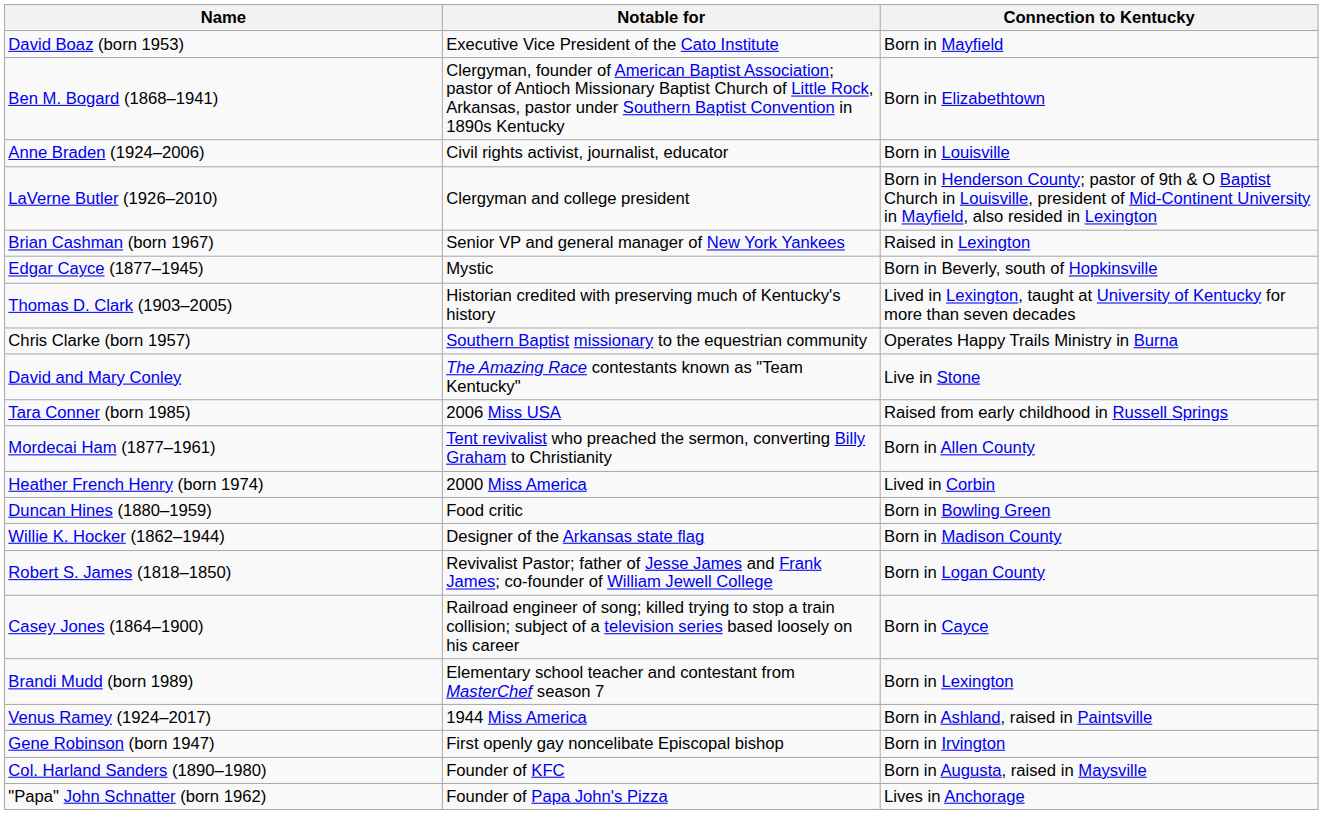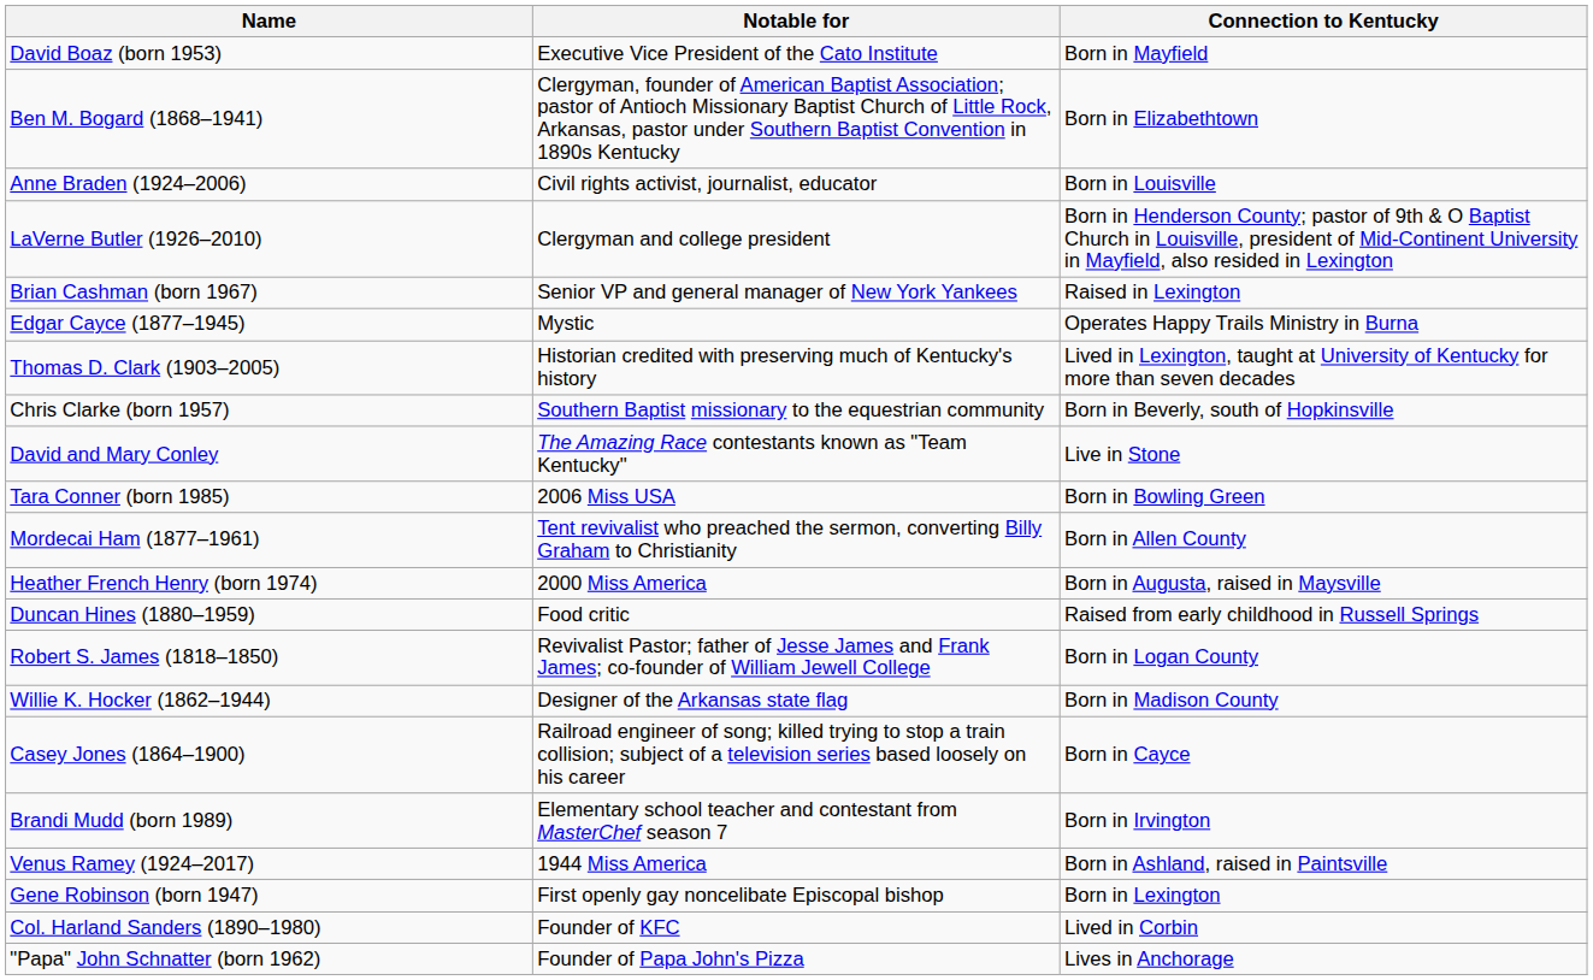Edgar Cayce (1877–1945) | Connection to Kentucky: Born in Beverly, south of Hopkinsville -> Operates Happy Trails Ministry in Burna
Chris Clarke (born 1957) | Connection to Kentucky: Operates Happy Trails Ministry in Burna -> Born in Beverly, south of Hopkinsville
Tara Conner (born 1985) | Connection to Kentucky: Raised from early childhood in Russell Springs -> Born in Bowling Green
Heather French Henry (born 1974) | Connection to Kentucky: Lived in Corbin -> Born in Augusta, raised in Maysville
Duncan Hines (1880–1959) | Connection to Kentucky: Born in Bowling Green -> Raised from early childhood in Russell Springs
rows swapped: Willie K. Hocker (1862–1944) <-> Robert S. James (1818–1850)
Brandi Mudd (born 1989) | Connection to Kentucky: Born in Lexington -> Born in Irvington
Gene Robinson (born 1947) | Connection to Kentucky: Born in Irvington -> Born in Lexington
Col. Harland Sanders (1890–1980) | Connection to Kentucky: Born in Augusta, raised in Maysville -> Lived in Corbin
